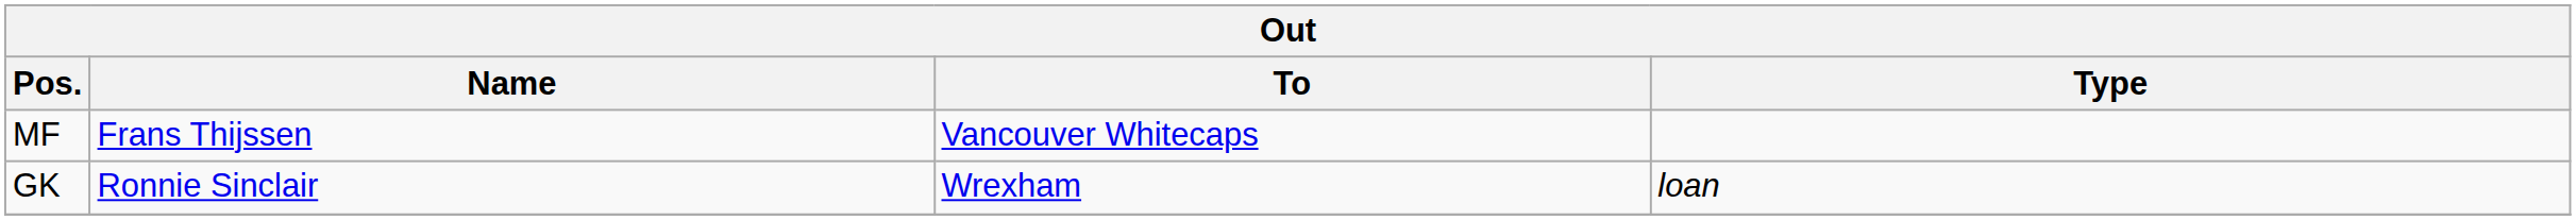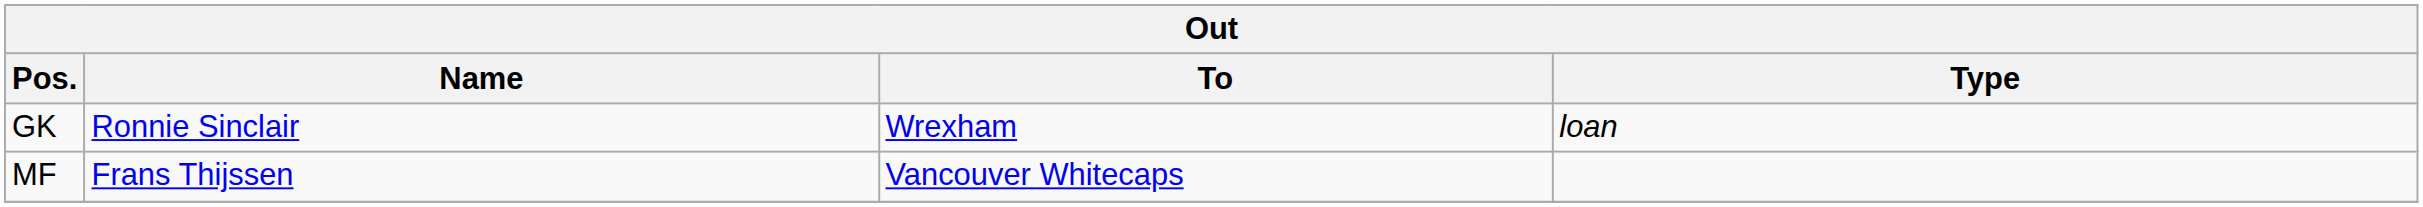rows swapped: GK <-> MF
